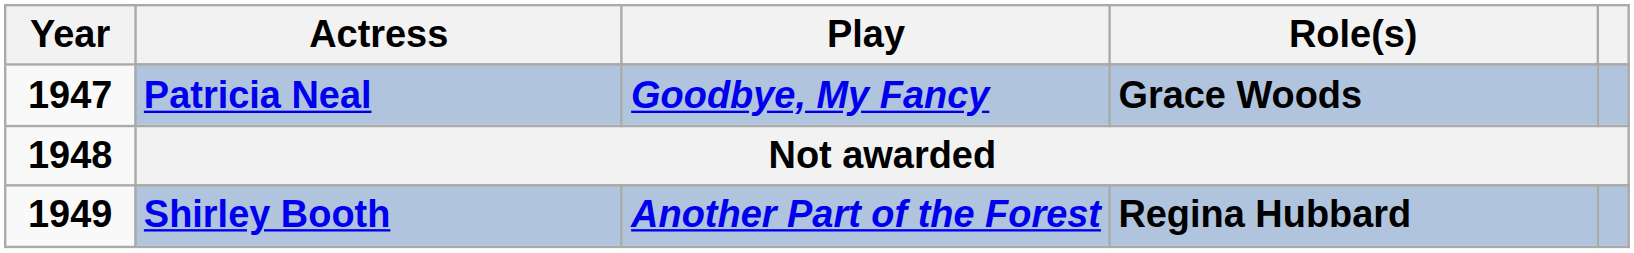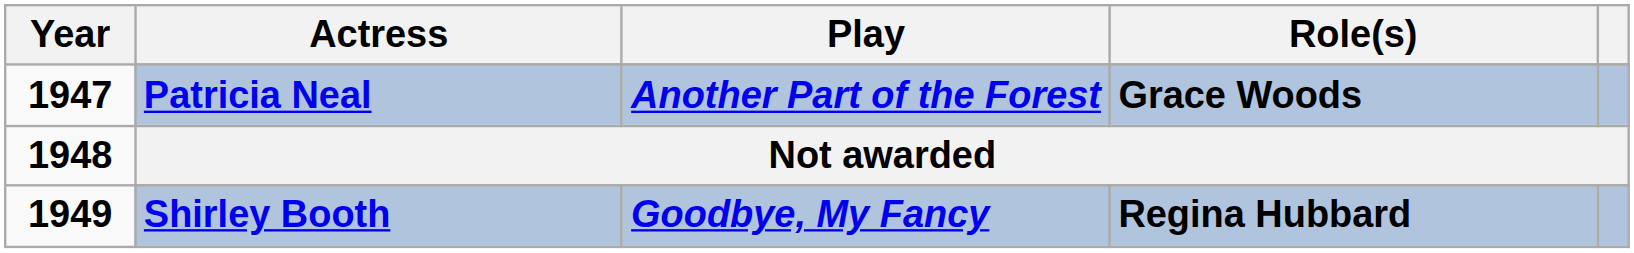Patricia Neal | Play: Goodbye, My Fancy -> Another Part of the Forest
Shirley Booth | Play: Another Part of the Forest -> Goodbye, My Fancy
